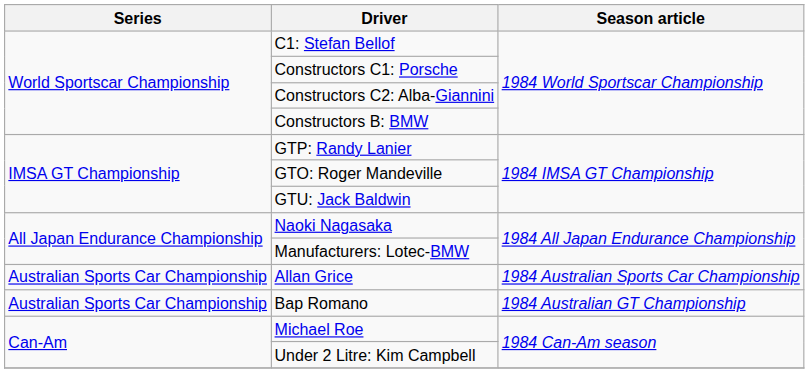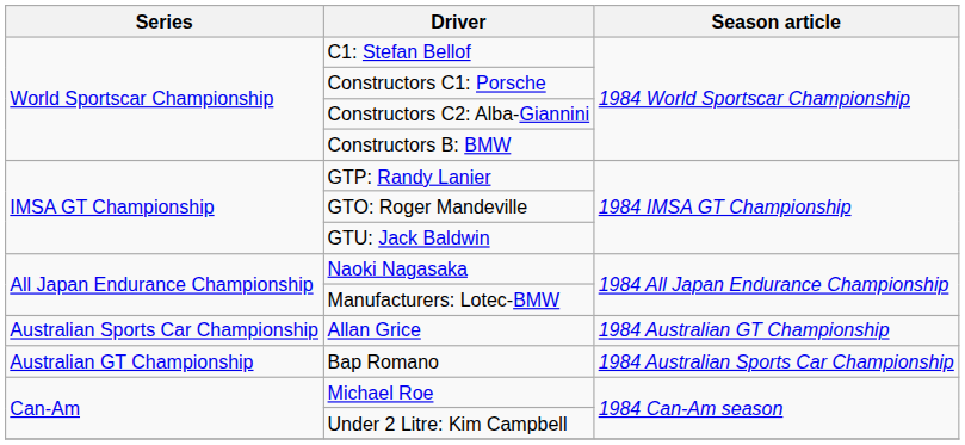Allan Grice | Season article: 1984 Australian Sports Car Championship -> 1984 Australian GT Championship
Bap Romano | Series: Australian Sports Car Championship -> Australian GT Championship
Bap Romano | Season article: 1984 Australian GT Championship -> 1984 Australian Sports Car Championship
